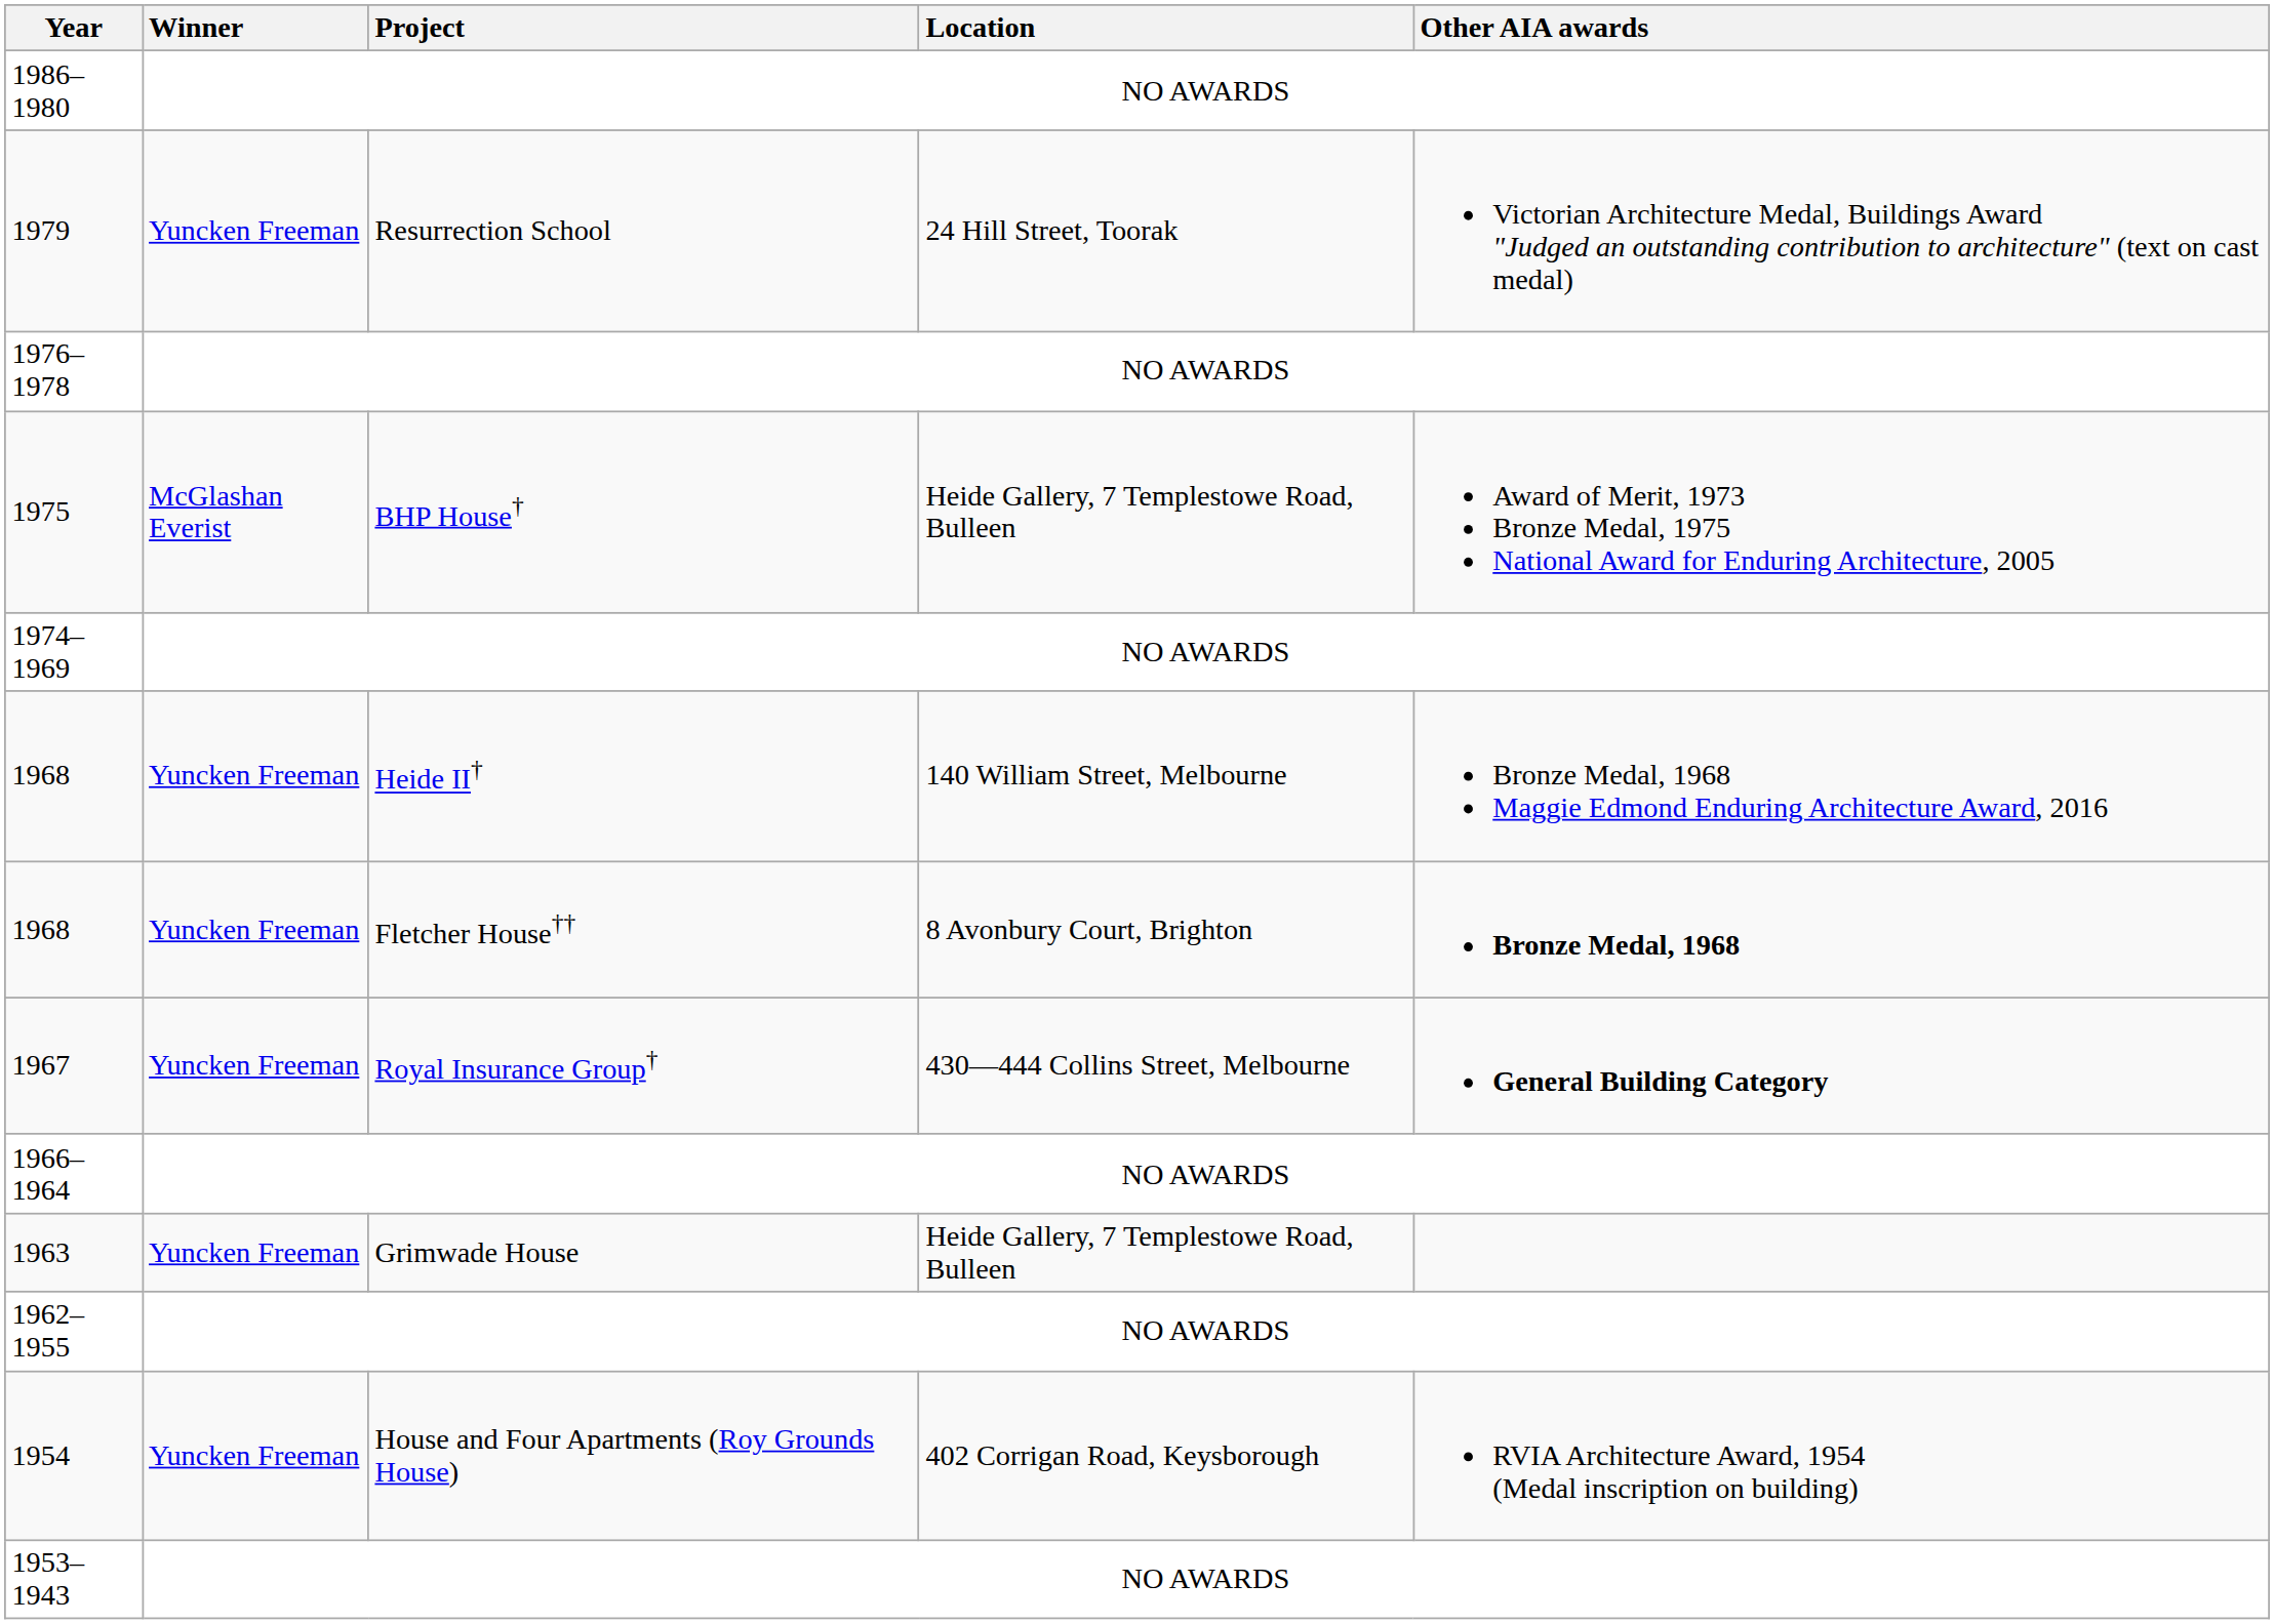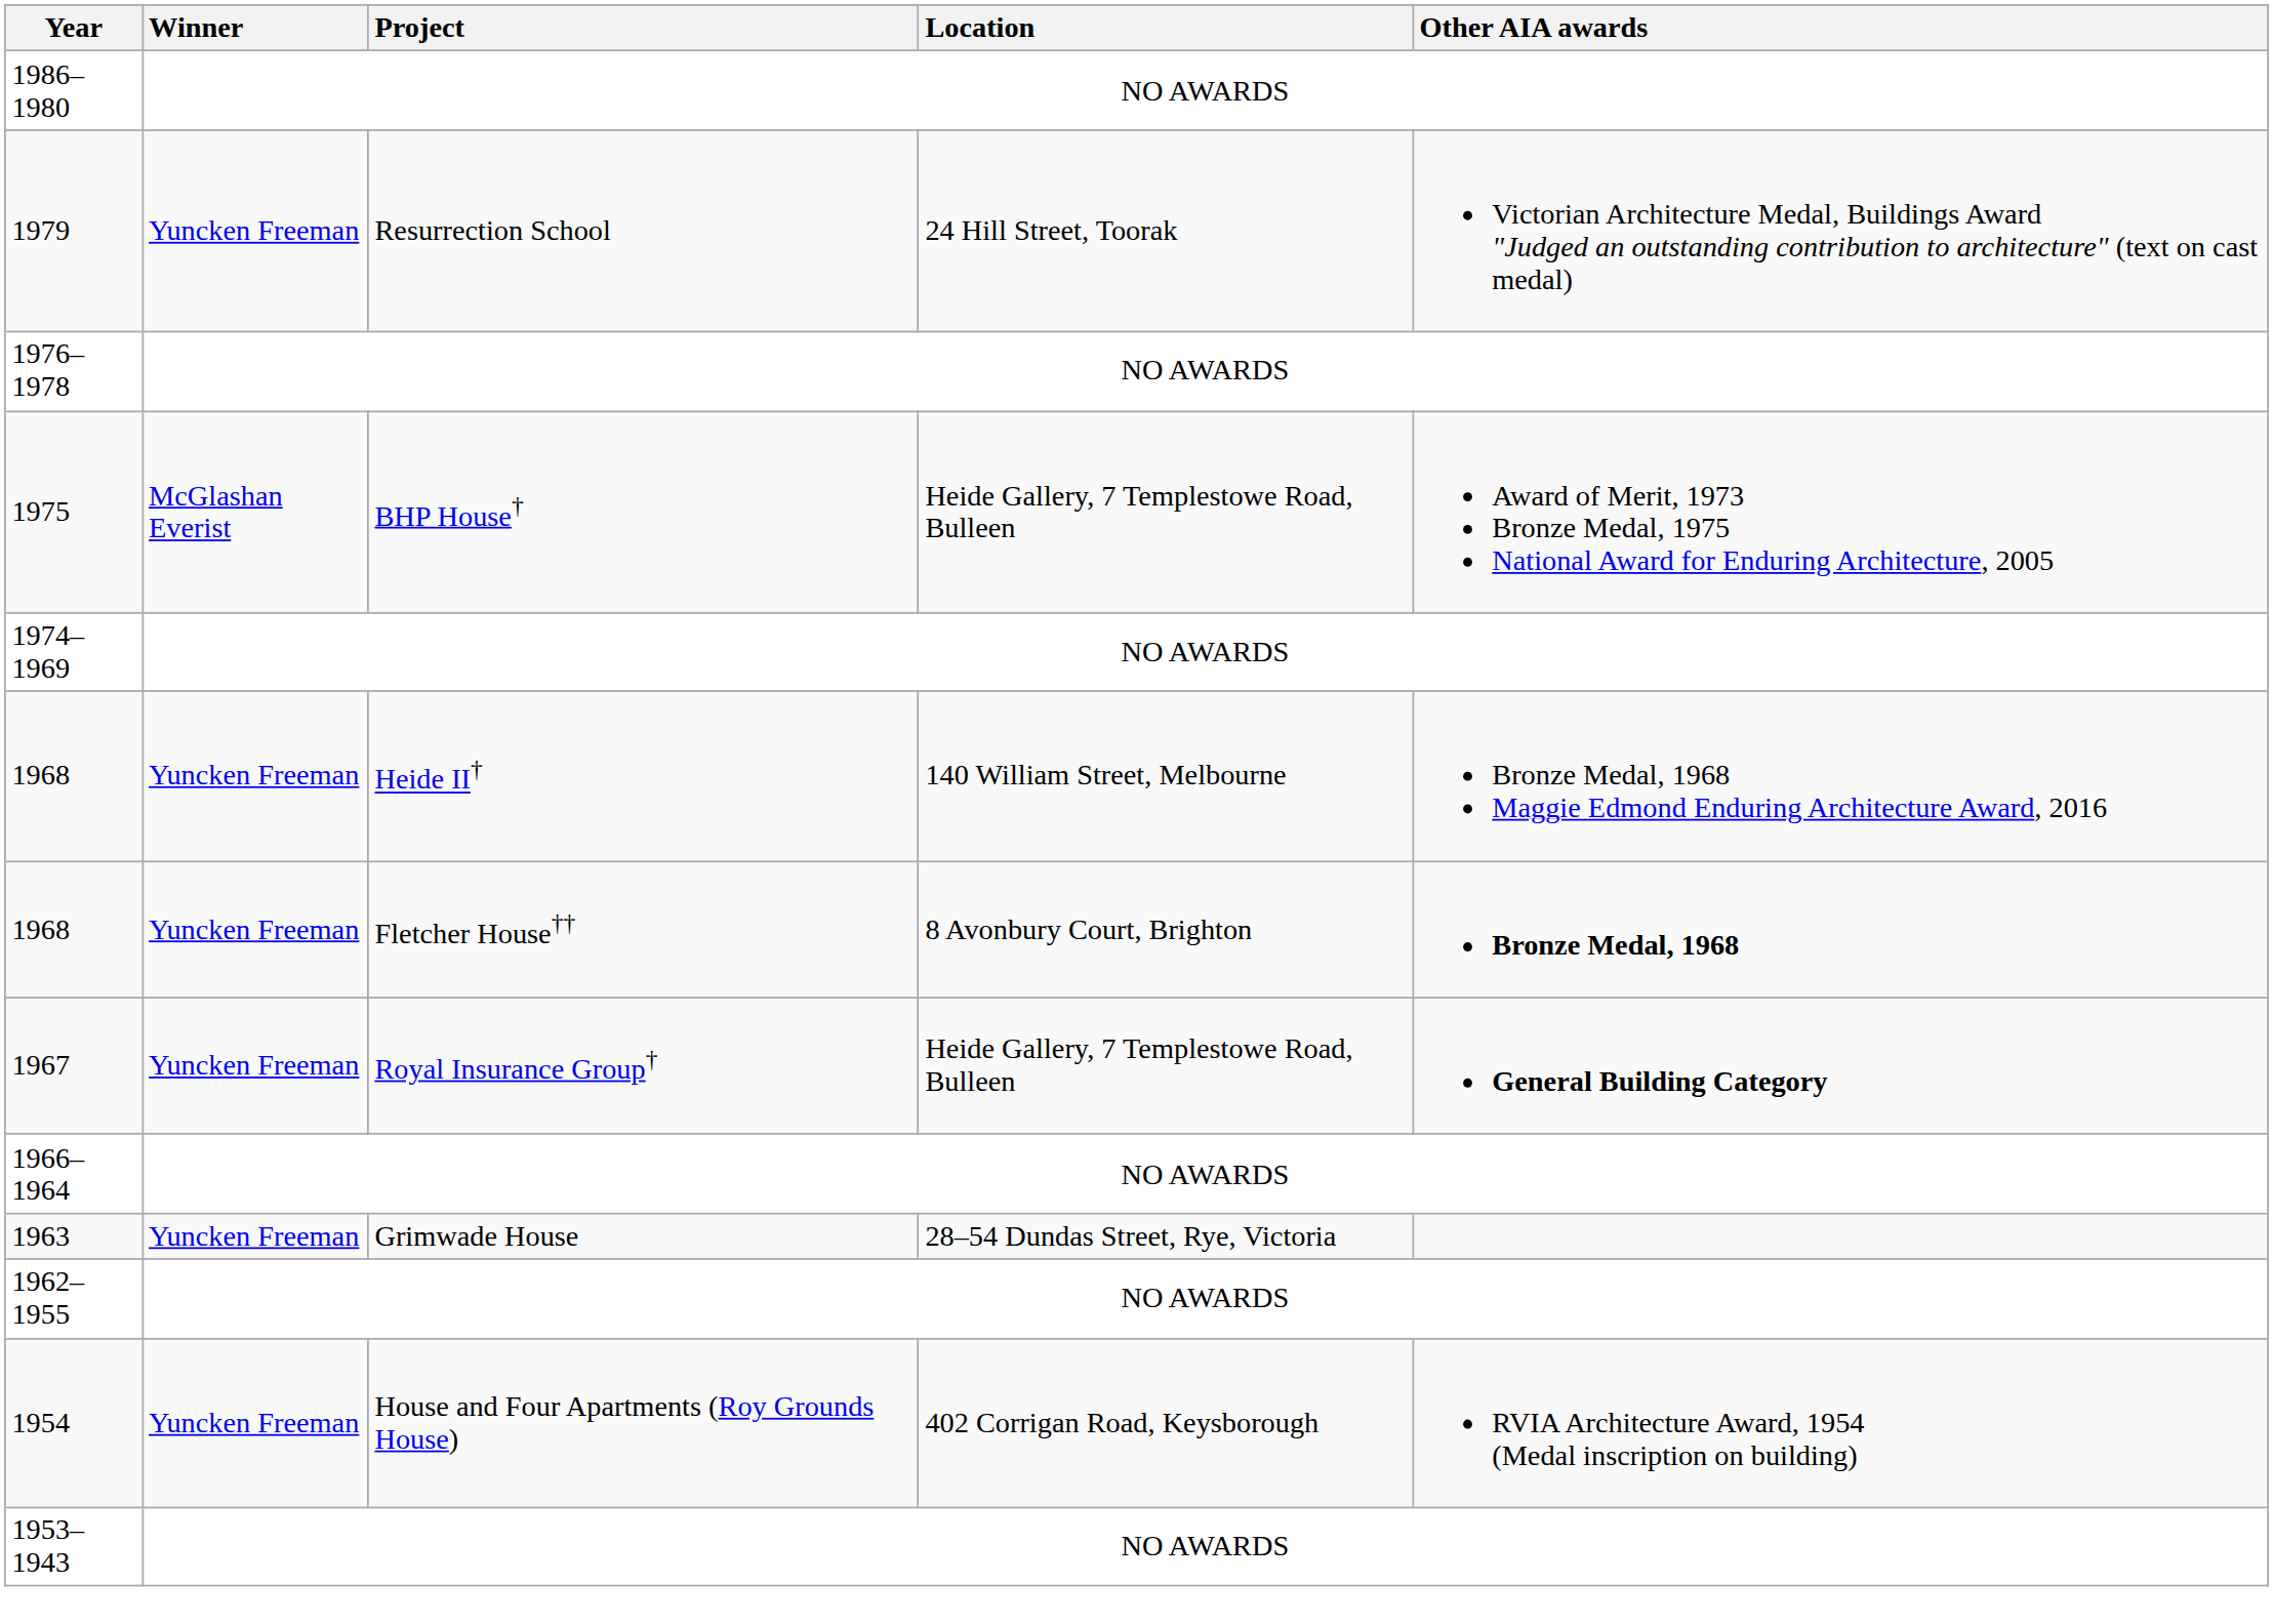1967 | Location: 430—444 Collins Street, Melbourne -> Heide Gallery, 7 Templestowe Road, Bulleen
1963 | Location: Heide Gallery, 7 Templestowe Road, Bulleen -> 28–54 Dundas Street, Rye, Victoria
